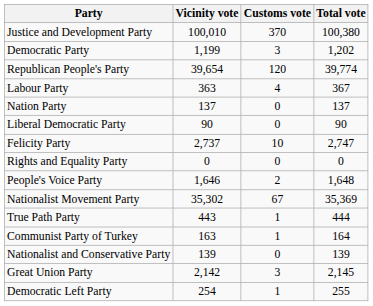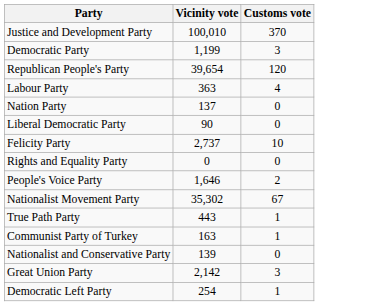- column: Total vote | 100,380 | 1,202 | 39,774 | 367 | 137 | 90 | 2,747 | 0 | 1,648 | 35,369 | 444 | 164 | 139 | 2,145 | 255
